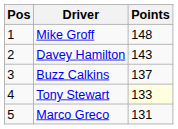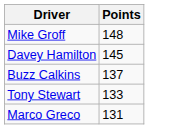- column: Pos | 1 | 2 | 3 | 4 | 5
Davey Hamilton | Points: 143 -> 145
Tony Stewart | Points: lightyellow background -> no background
